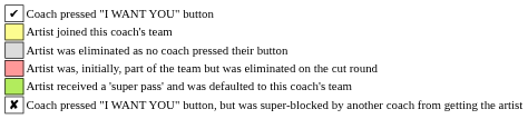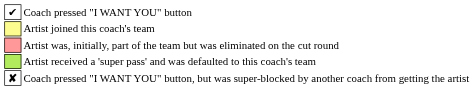- row: Artist was eliminated as no coach pressed their button
